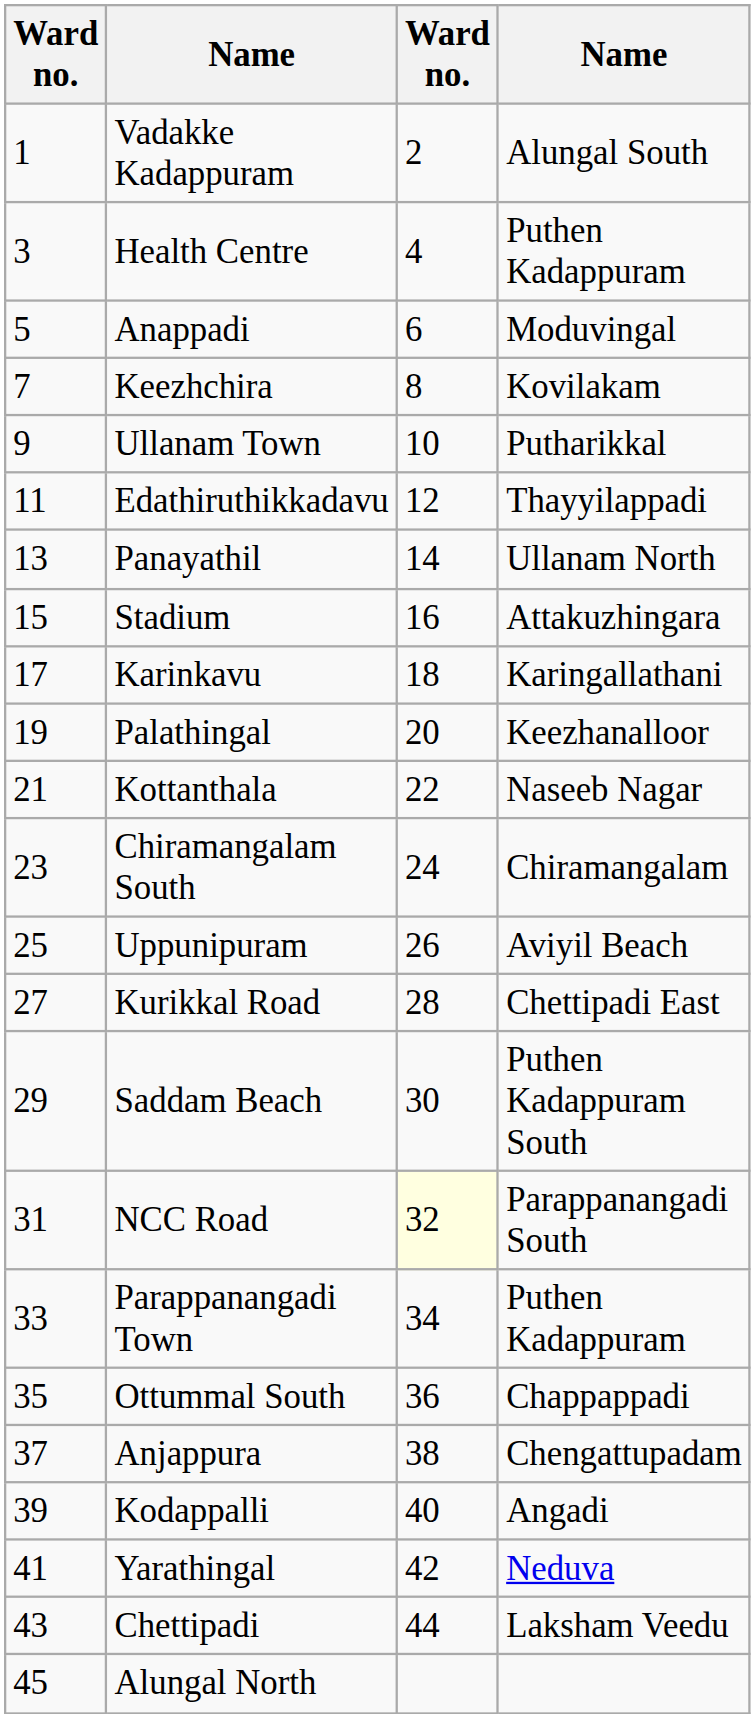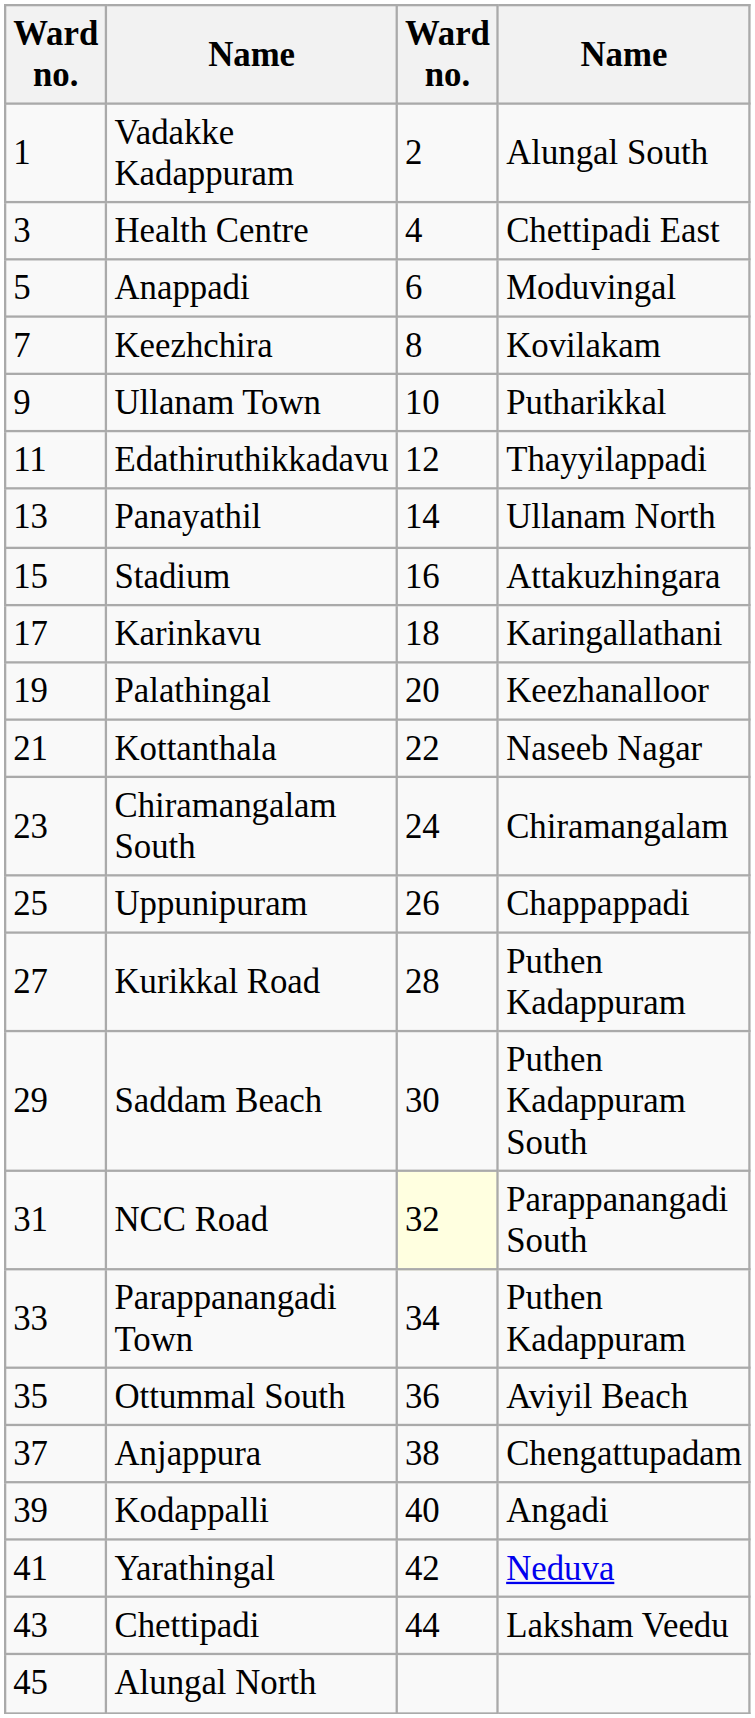Health Centre | column 4: Puthen Kadappuram -> Chettipadi East
Uppunipuram | column 4: Aviyil Beach -> Chappappadi
Kurikkal Road | column 4: Chettipadi East -> Puthen Kadappuram
Ottummal South | column 4: Chappappadi -> Aviyil Beach
